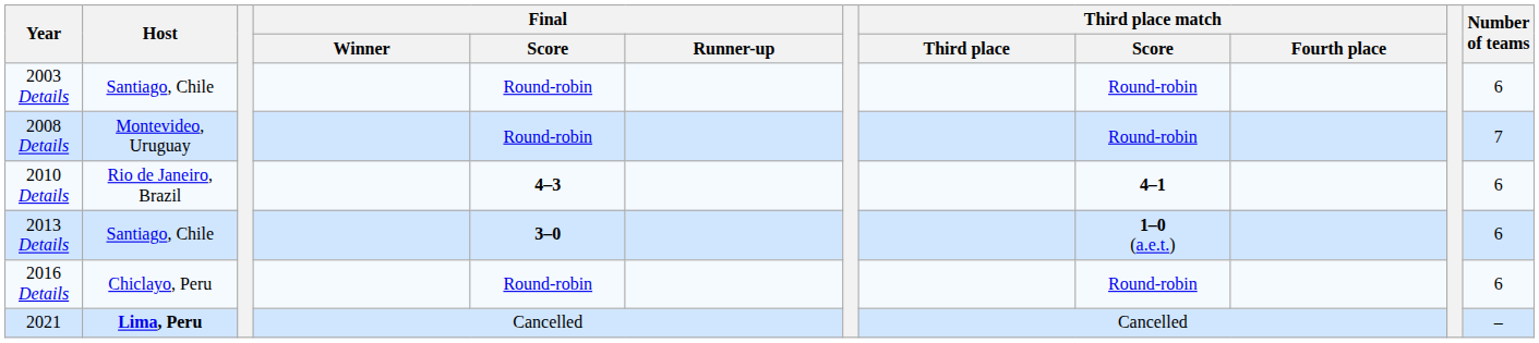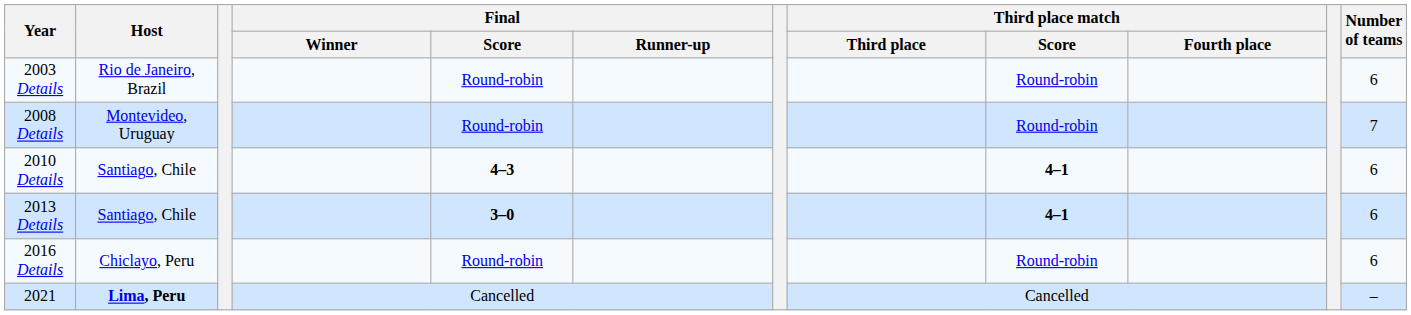2003 Details | Host: Santiago, Chile -> Rio de Janeiro, Brazil
2010 Details | Host: Rio de Janeiro, Brazil -> Santiago, Chile
2013 Details | Third place match / Score: 1–0 (a.e.t.) -> 4–1
